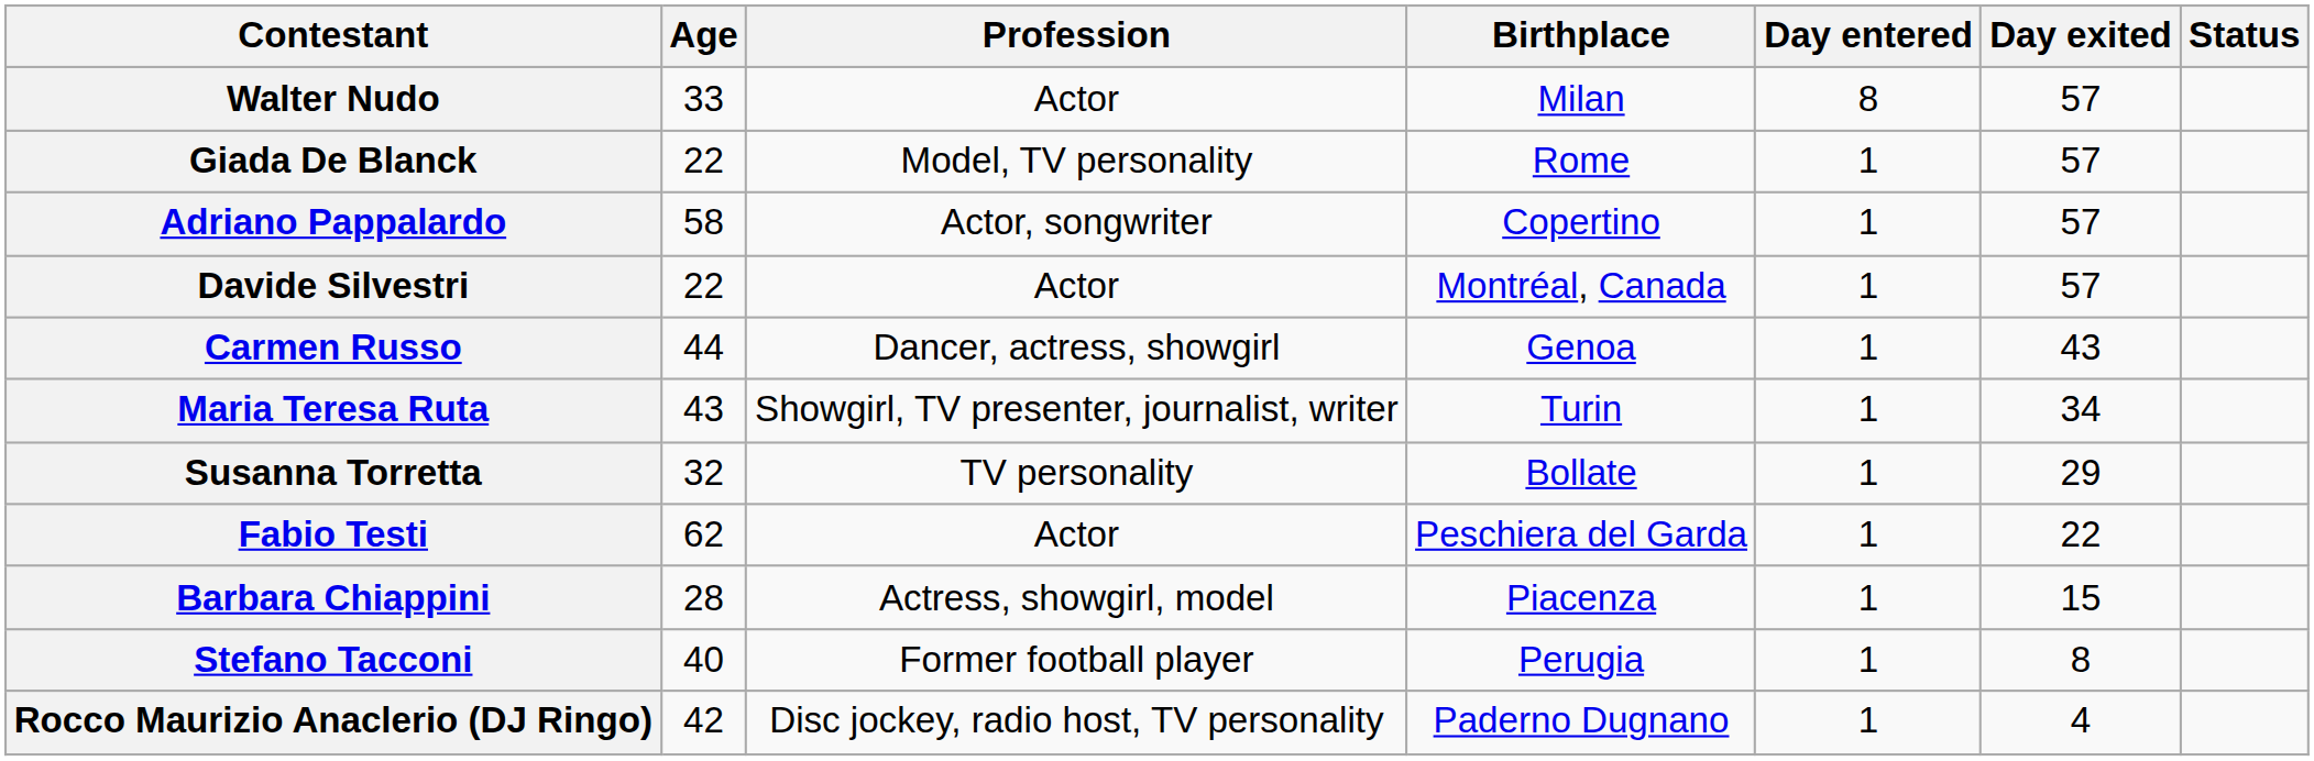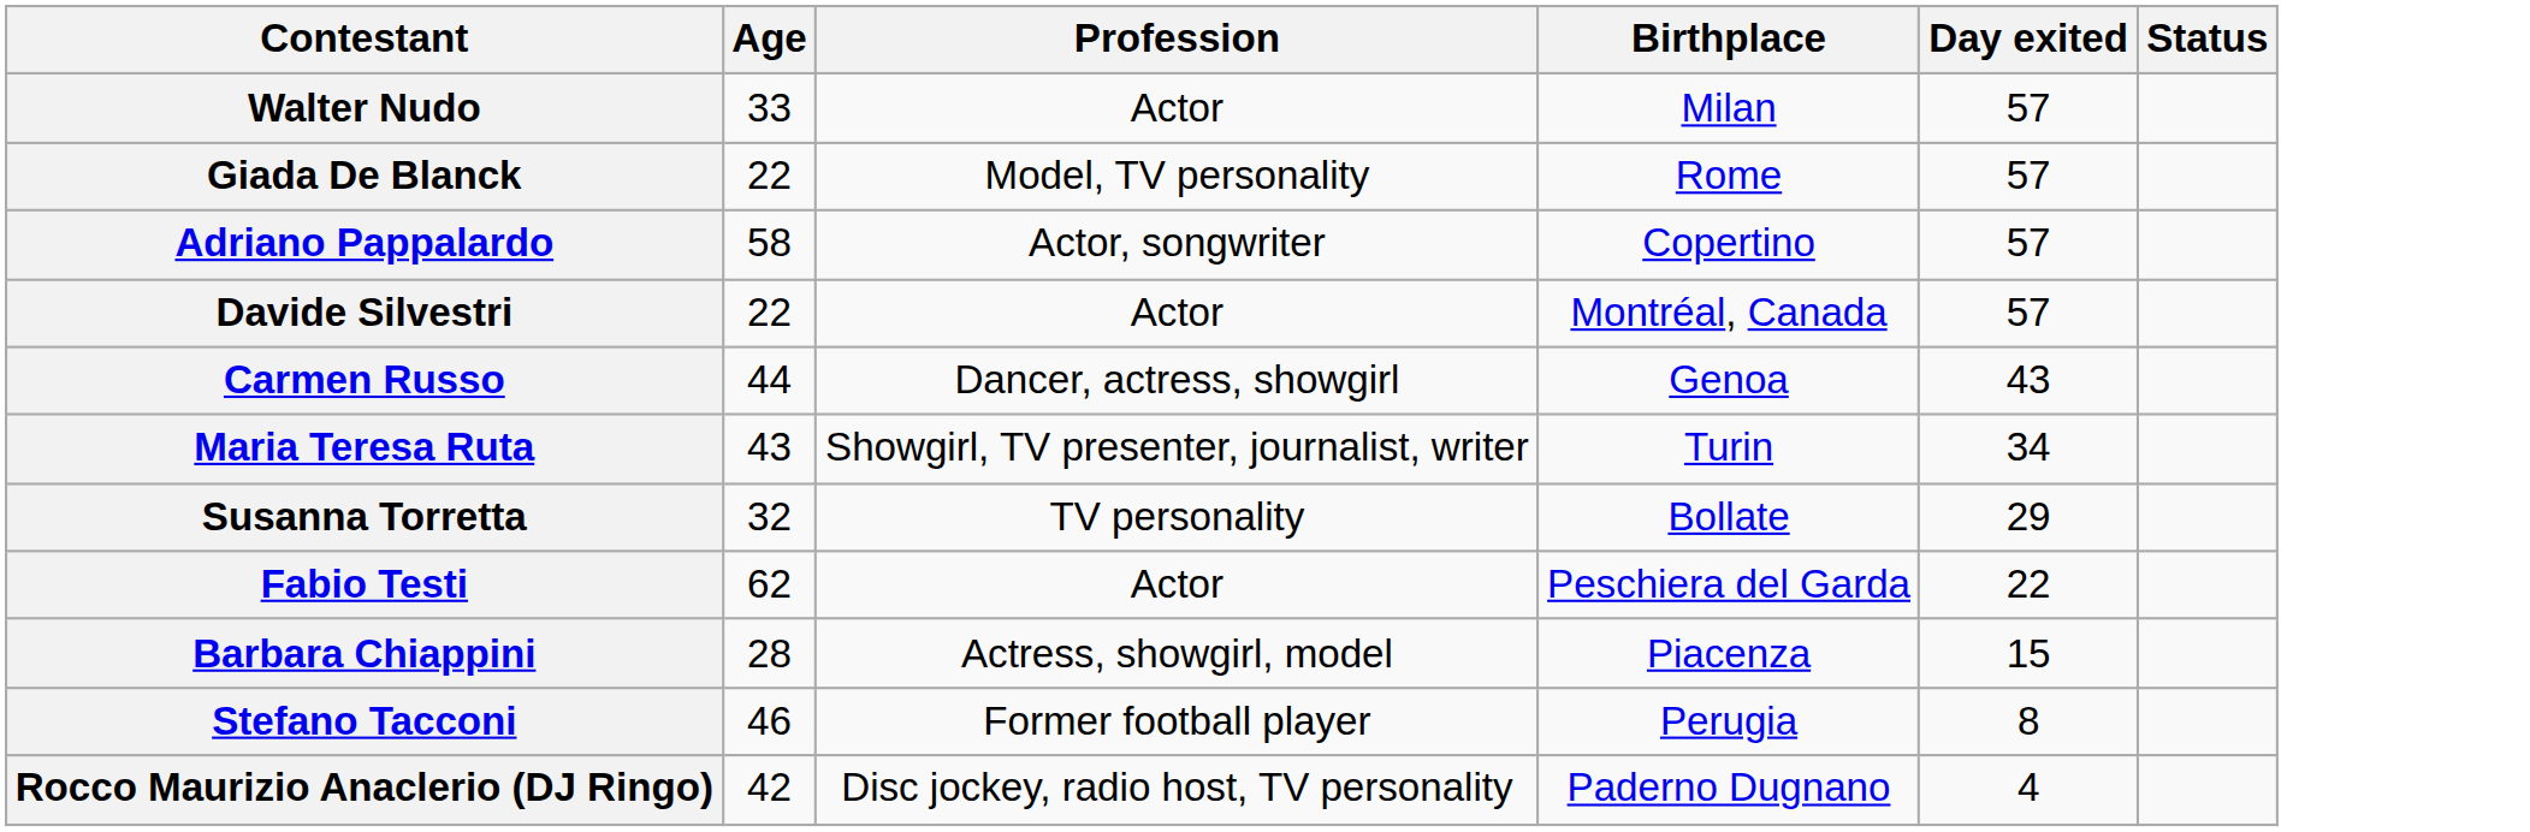- column: Day entered | 8 | 1 | 1 | 1 | 1 | 1 | 1 | 1 | 1 | 1 | 1
Stefano Tacconi | Age: 40 -> 46
